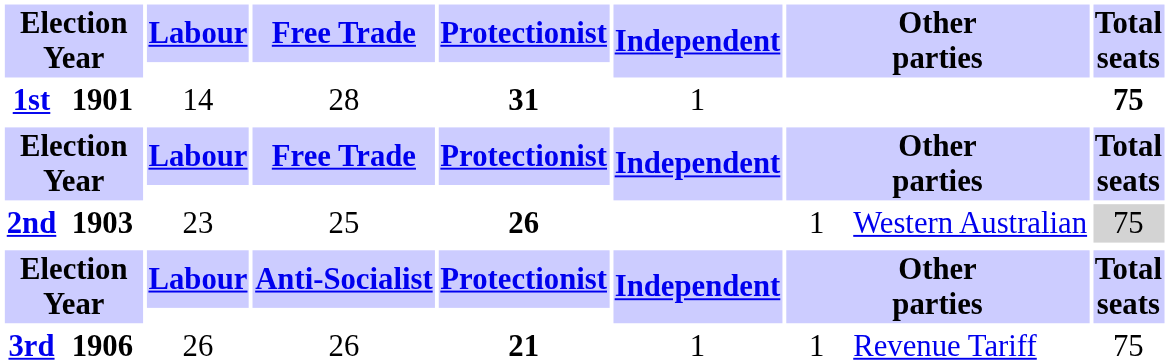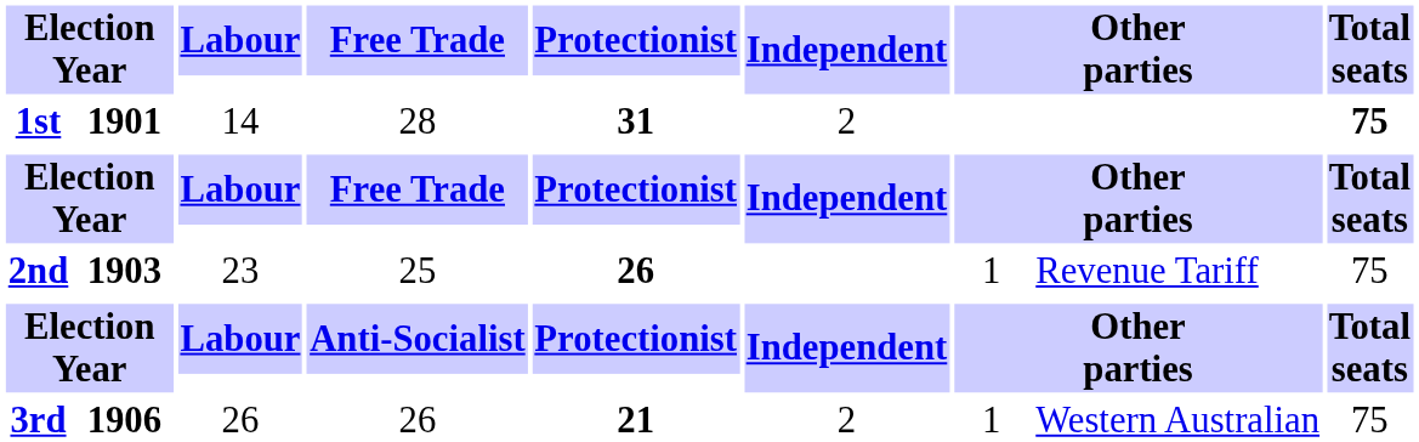1st | Independent: 1 -> 2
2nd | column 10: Western Australian -> Revenue Tariff
2nd | Total seats: lightgrey background -> no background
3rd | Independent: 1 -> 2
3rd | column 10: Revenue Tariff -> Western Australian
